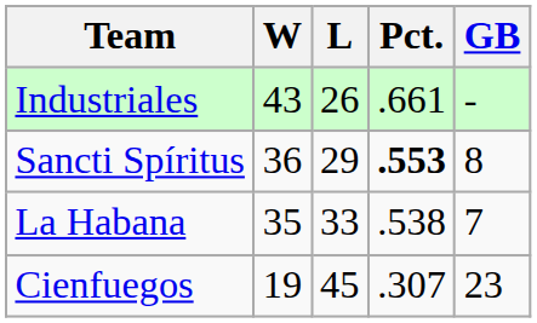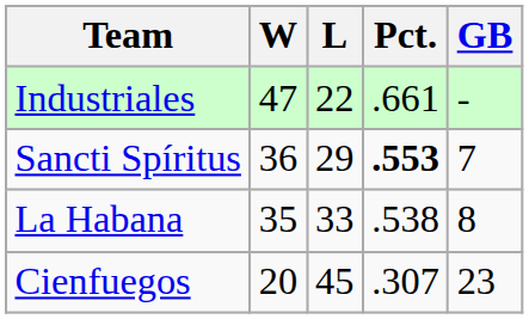Industriales | W: 43 -> 47
Industriales | L: 26 -> 22
Sancti Spíritus | GB: 8 -> 7
La Habana | GB: 7 -> 8
Cienfuegos | W: 19 -> 20
